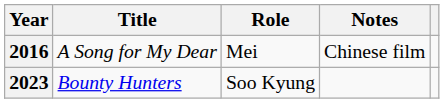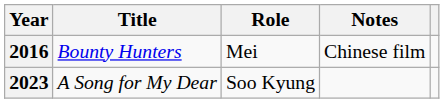2016 | Title: A Song for My Dear -> Bounty Hunters
2023 | Title: Bounty Hunters -> A Song for My Dear
